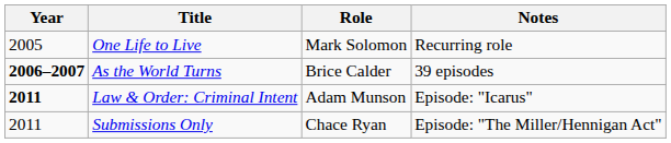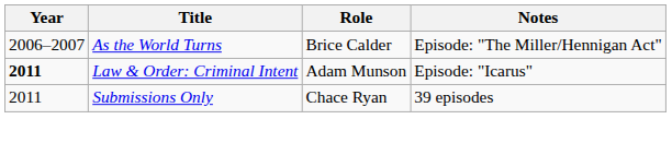- row: 2005 | One Life to Live | Mark Solomon | Recurring role
As the World Turns | Year: bold -> normal
As the World Turns | Notes: 39 episodes -> Episode: "The Miller/Hennigan Act"
Submissions Only | Notes: Episode: "The Miller/Hennigan Act" -> 39 episodes
